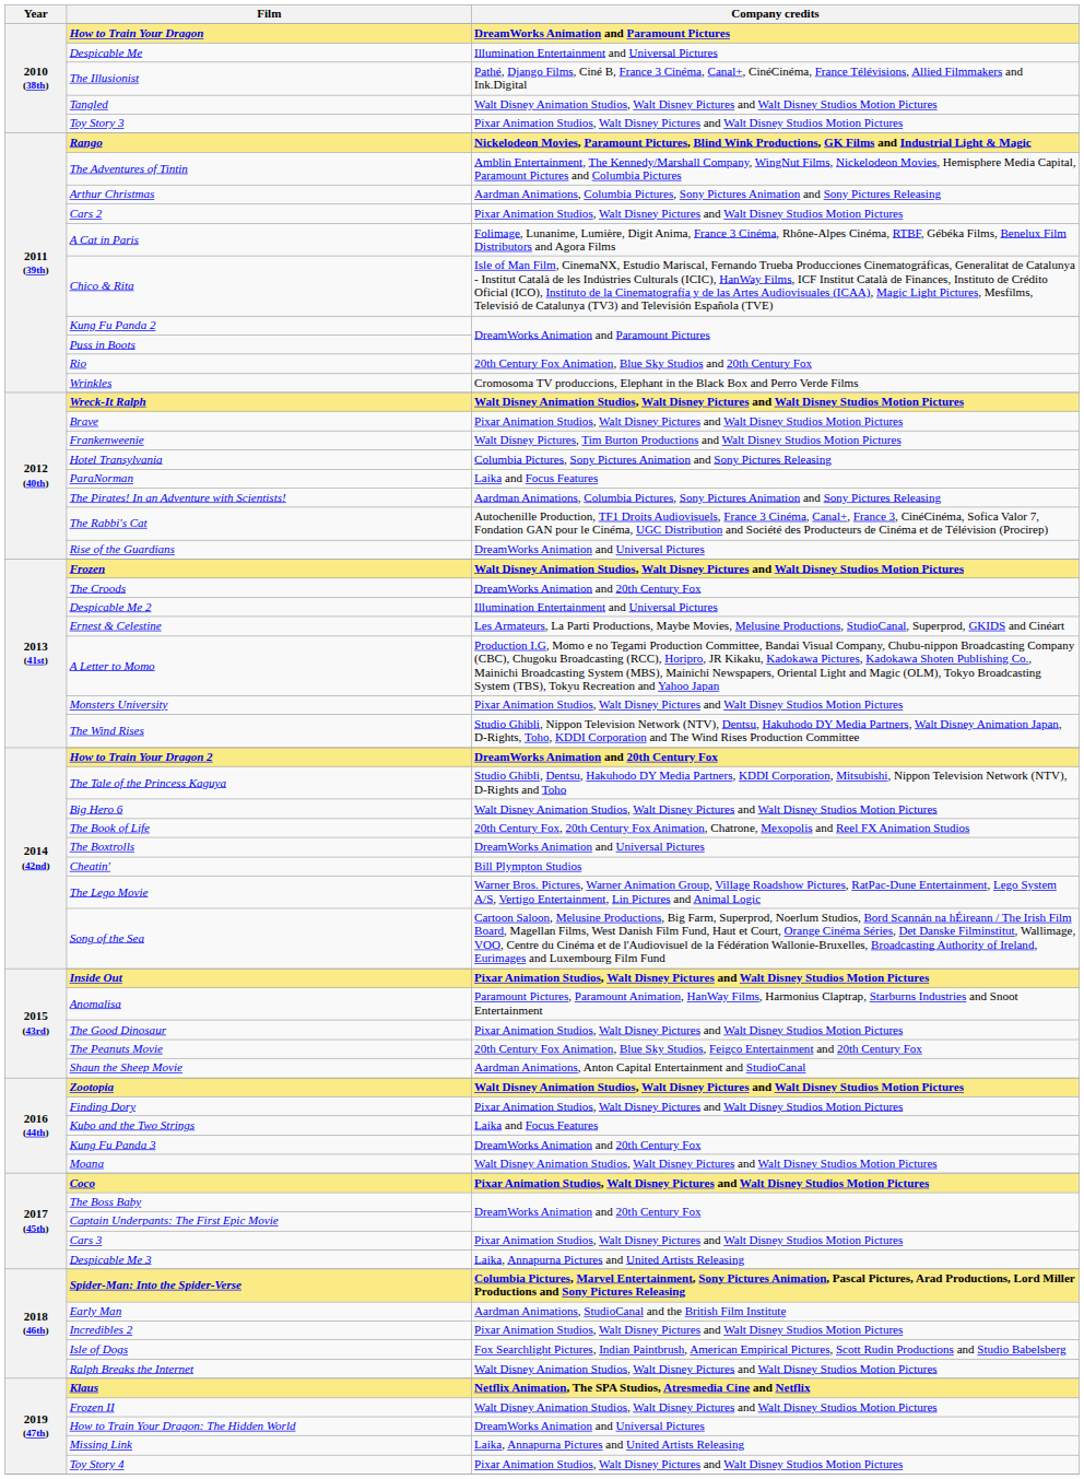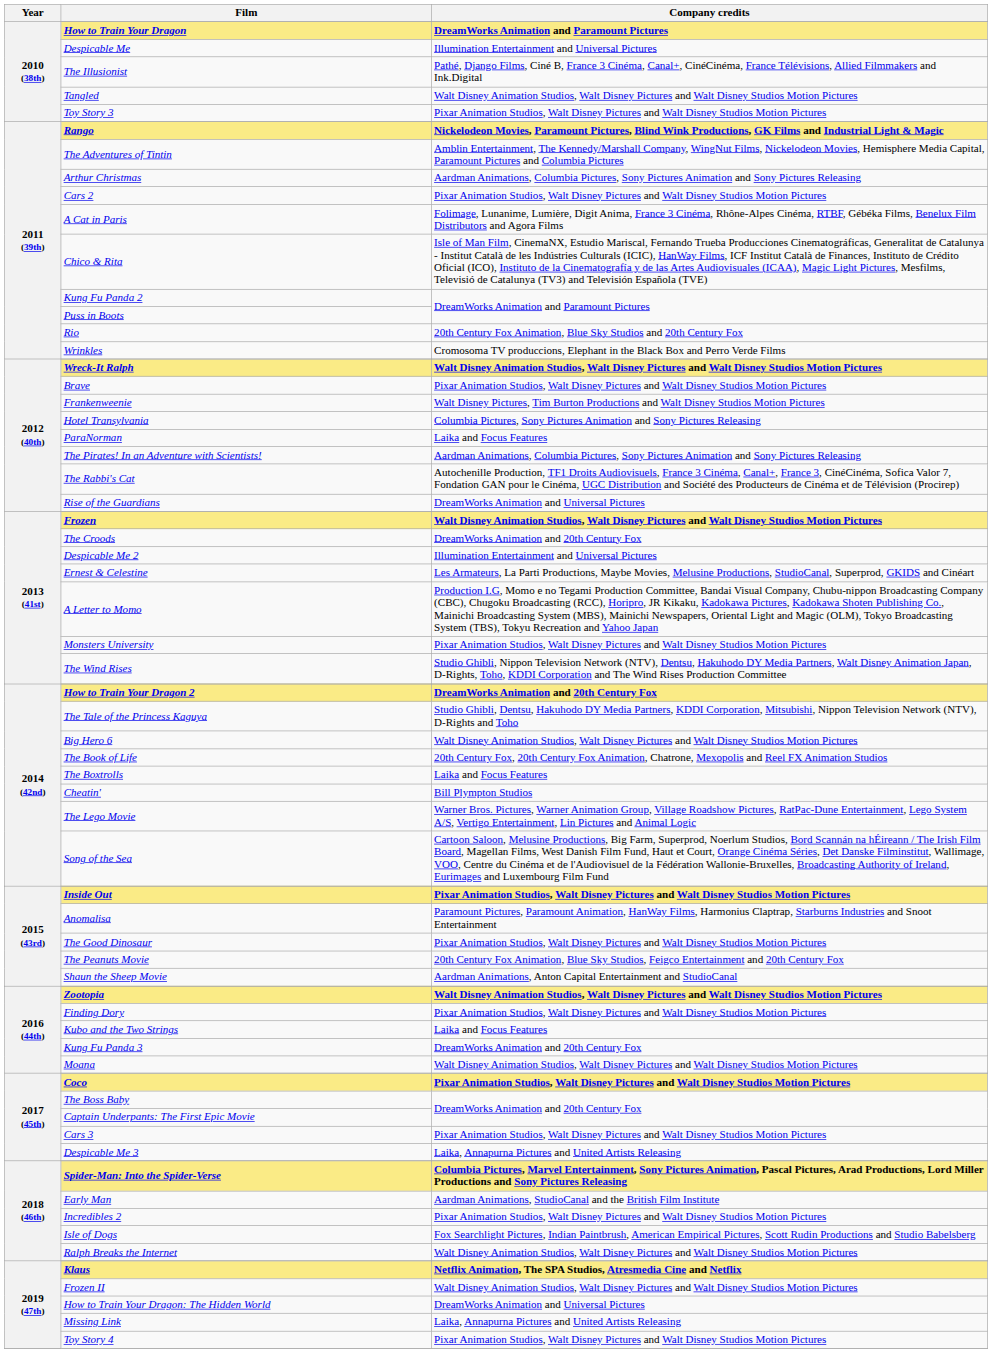The Boxtrolls | Company credits: DreamWorks Animation and Universal Pictures -> Laika and Focus Features
